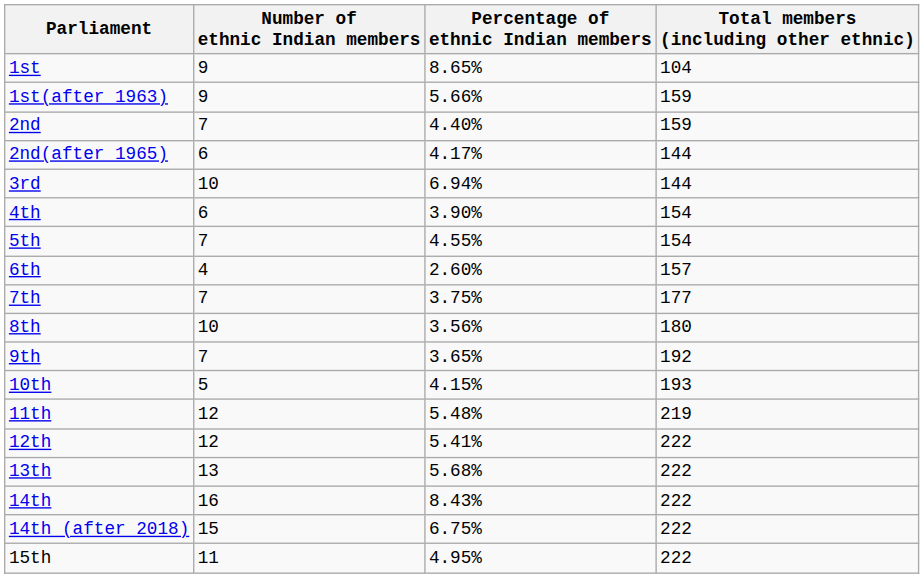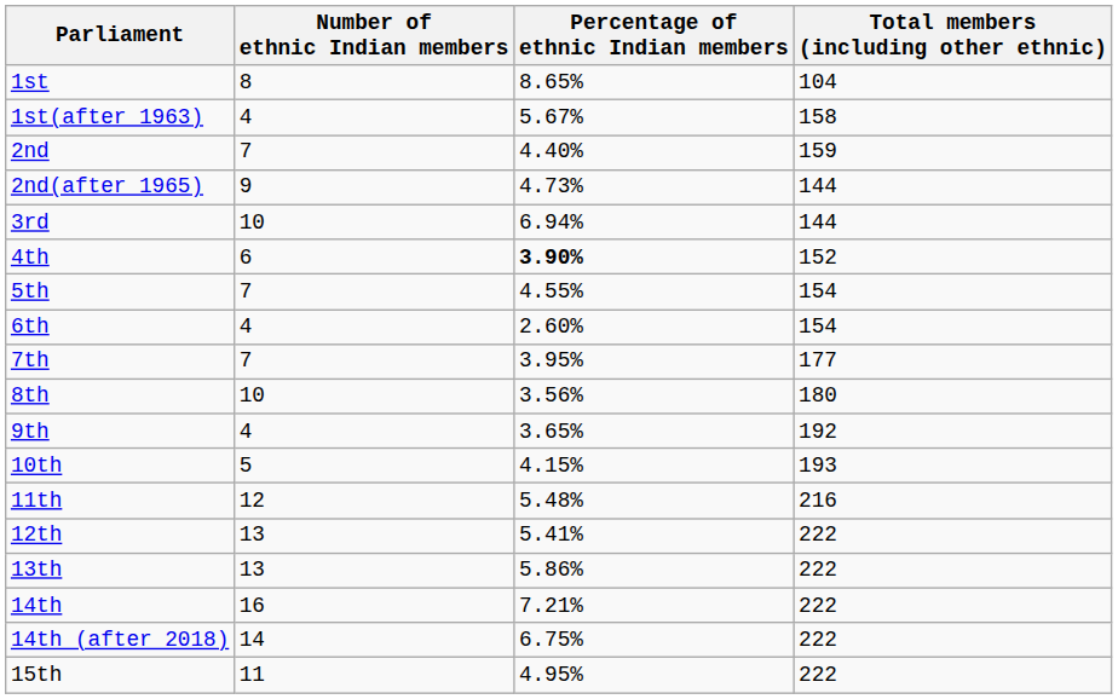1st | Number of ethnic Indian members: 9 -> 8
1st(after 1963) | Number of ethnic Indian members: 9 -> 4
1st(after 1963) | Percentage of ethnic Indian members: 5.66% -> 5.67%
1st(after 1963) | Total members (including other ethnic): 159 -> 158
2nd(after 1965) | Number of ethnic Indian members: 6 -> 9
2nd(after 1965) | Percentage of ethnic Indian members: 4.17% -> 4.73%
4th | Percentage of ethnic Indian members: normal -> bold
4th | Total members (including other ethnic): 154 -> 152
6th | Total members (including other ethnic): 157 -> 154
7th | Percentage of ethnic Indian members: 3.75% -> 3.95%
9th | Number of ethnic Indian members: 7 -> 4
11th | Total members (including other ethnic): 219 -> 216
12th | Number of ethnic Indian members: 12 -> 13
13th | Percentage of ethnic Indian members: 5.68% -> 5.86%
14th | Percentage of ethnic Indian members: 8.43% -> 7.21%
14th (after 2018) | Number of ethnic Indian members: 15 -> 14
